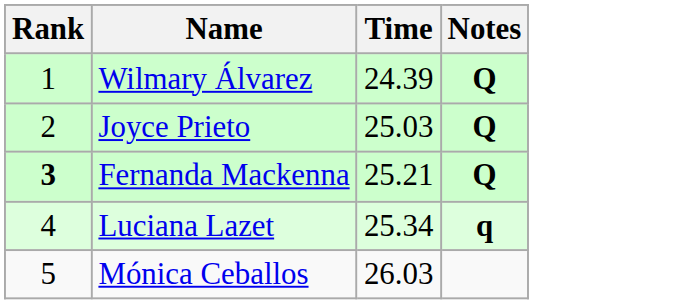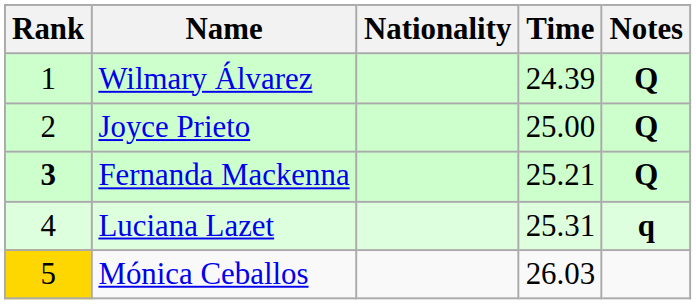+ column: Nationality
Joyce Prieto | Time: 25.03 -> 25.00
Luciana Lazet | Time: 25.34 -> 25.31
Mónica Ceballos | Rank: no background -> gold background
